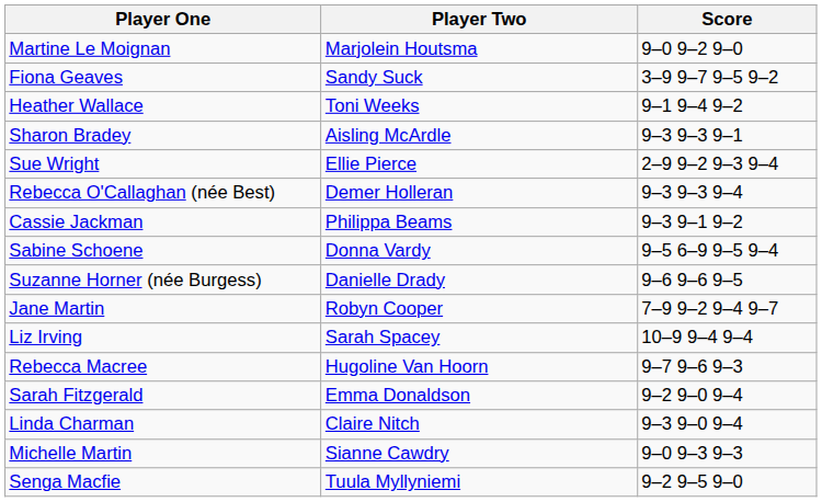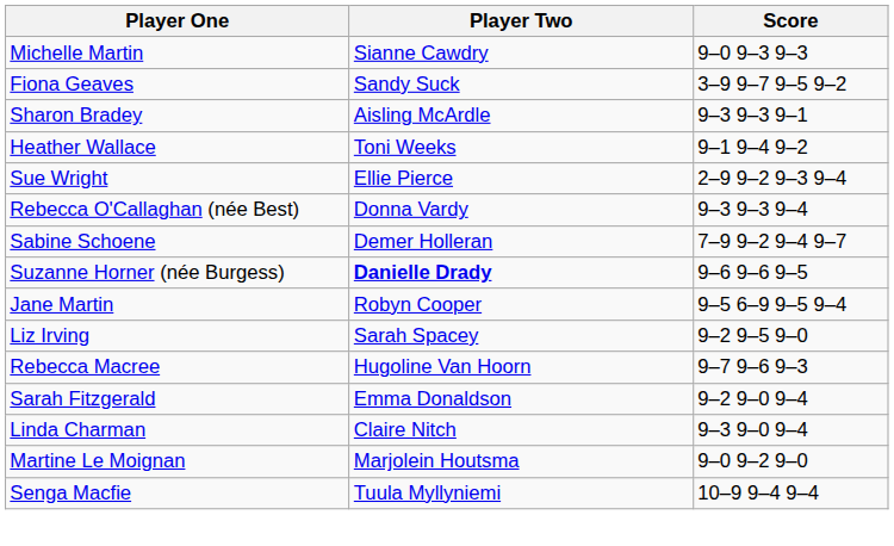rows swapped: Michelle Martin <-> Martine Le Moignan
rows swapped: Heather Wallace <-> Sharon Bradey
Rebecca O'Callaghan (née Best) | Player Two: Demer Holleran -> Donna Vardy
- row: Cassie Jackman | Philippa Beams | 9–3 9–1 9–2
Sabine Schoene | Player Two: Donna Vardy -> Demer Holleran
Sabine Schoene | Score: 9–5 6–9 9–5 9–4 -> 7–9 9–2 9–4 9–7
Suzanne Horner (née Burgess) | Player Two: normal -> bold
Jane Martin | Score: 7–9 9–2 9–4 9–7 -> 9–5 6–9 9–5 9–4
Liz Irving | Score: 10–9 9–4 9–4 -> 9–2 9–5 9–0
Senga Macfie | Score: 9–2 9–5 9–0 -> 10–9 9–4 9–4
